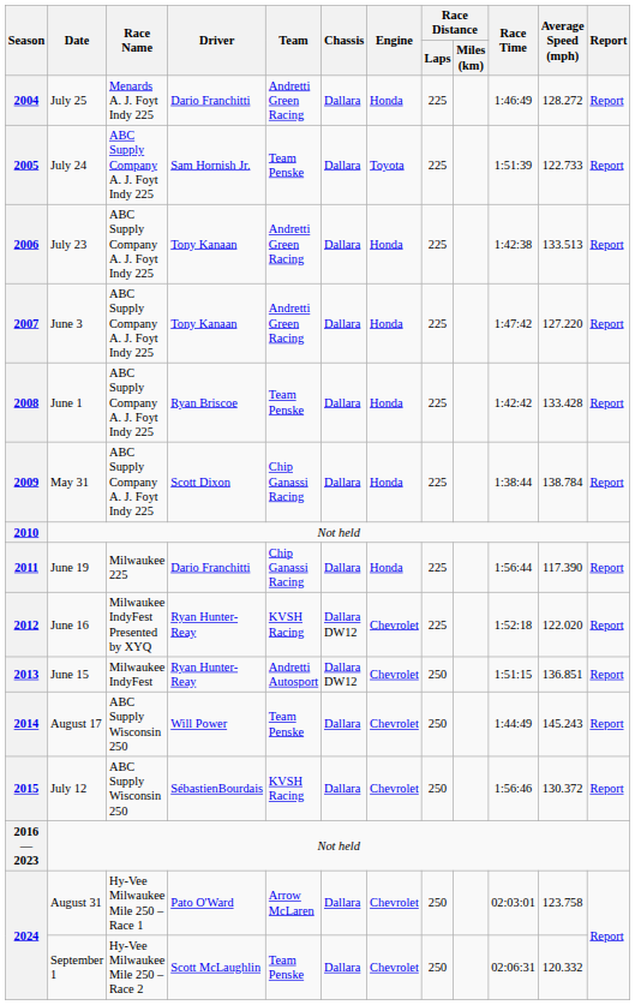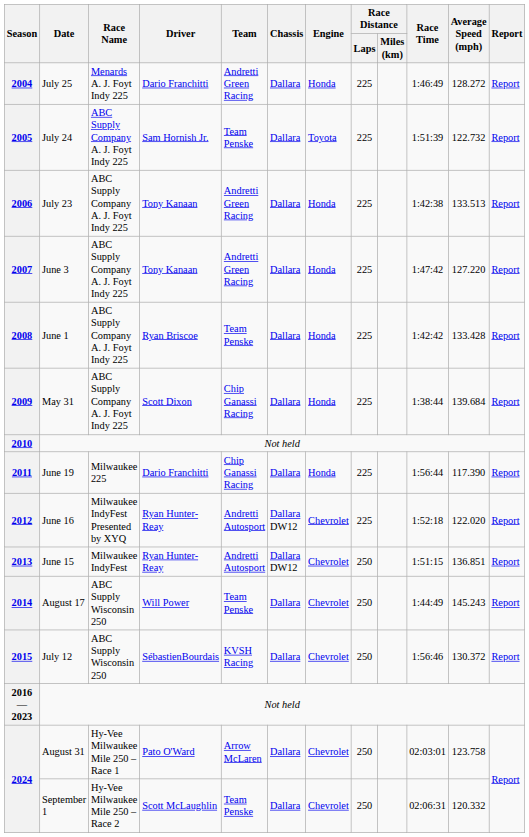2005 | Average Speed (mph): 122.733 -> 122.732
2009 | Average Speed (mph): 138.784 -> 139.684
2012 | Team: KVSH Racing -> Andretti Autosport
